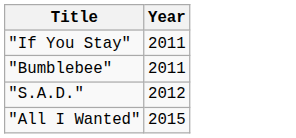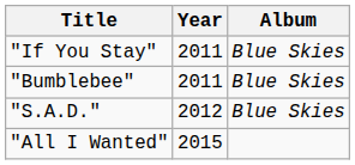+ column: Album | Blue Skies | Blue Skies | Blue Skies
